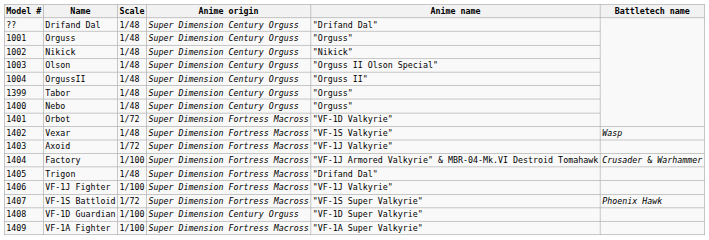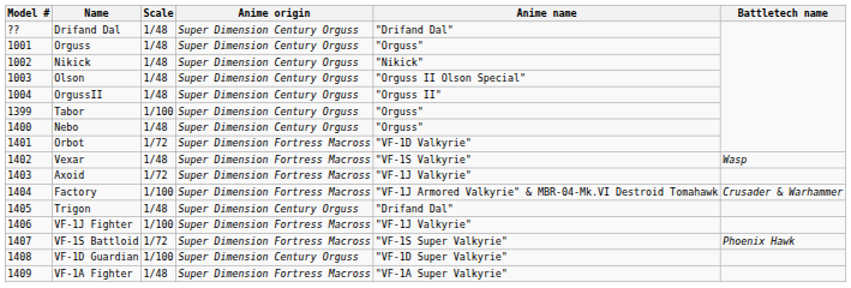Tabor | Scale: 1/48 -> 1/100
Trigon | Anime origin: Super Dimension Fortress Macross -> Super Dimension Century Orguss
VF-1A Fighter | Scale: 1/100 -> 1/48
